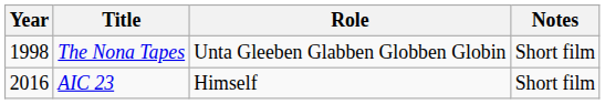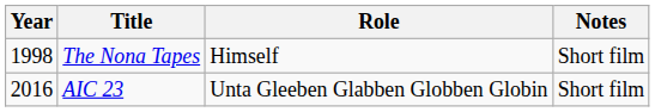The Nona Tapes | Role: Unta Gleeben Glabben Globben Globin -> Himself
AIC 23 | Role: Himself -> Unta Gleeben Glabben Globben Globin
